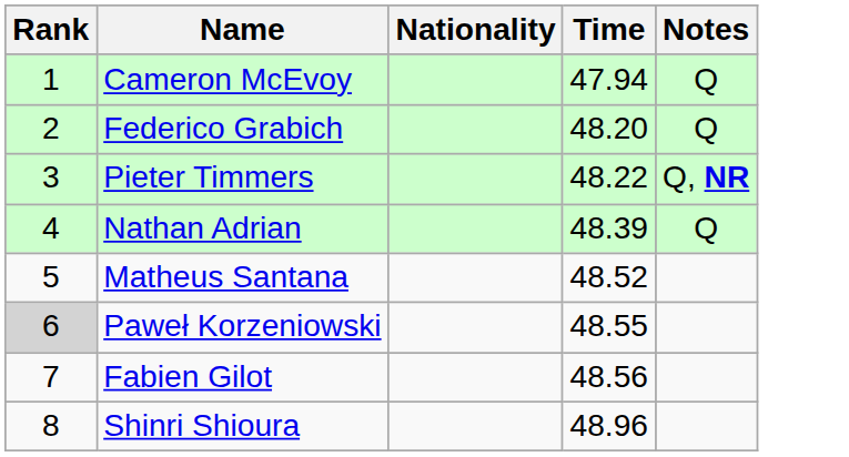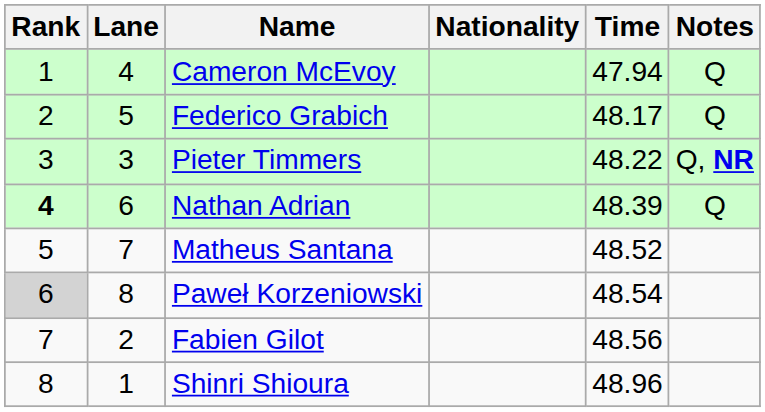+ column: Lane | 4 | 5 | 3 | 6 | 7 | 8 | 2 | 1
Federico Grabich | Time: 48.20 -> 48.17
Nathan Adrian | Rank: normal -> bold
Paweł Korzeniowski | Time: 48.55 -> 48.54
